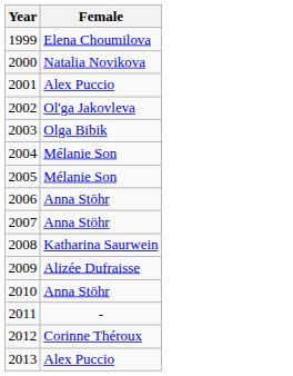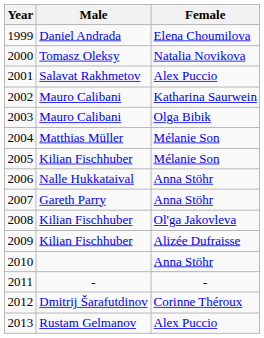+ column: Male | Daniel Andrada | Tomasz Oleksy | Salavat Rakhmetov | Mauro Calibani | Mauro Calibani | Matthias Müller | Kilian Fischhuber | Nalle Hukkataival | Gareth Parry | Kilian Fischhuber | Kilian Fischhuber | - | Dmitrij Šarafutdinov | Rustam Gelmanov
2002 | Female: Ol'ga Jakovleva -> Katharina Saurwein
2008 | Female: Katharina Saurwein -> Ol'ga Jakovleva
